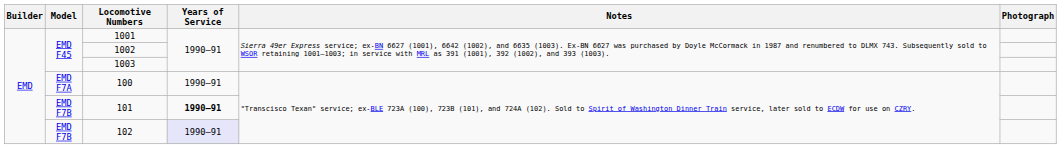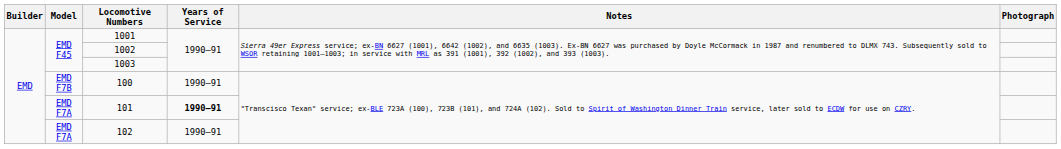100 | Model: EMD F7A -> EMD F7B
101 | Model: EMD F7B -> EMD F7A
102 | Model: EMD F7B -> EMD F7A
102 | Years of Service: lavender background -> no background
